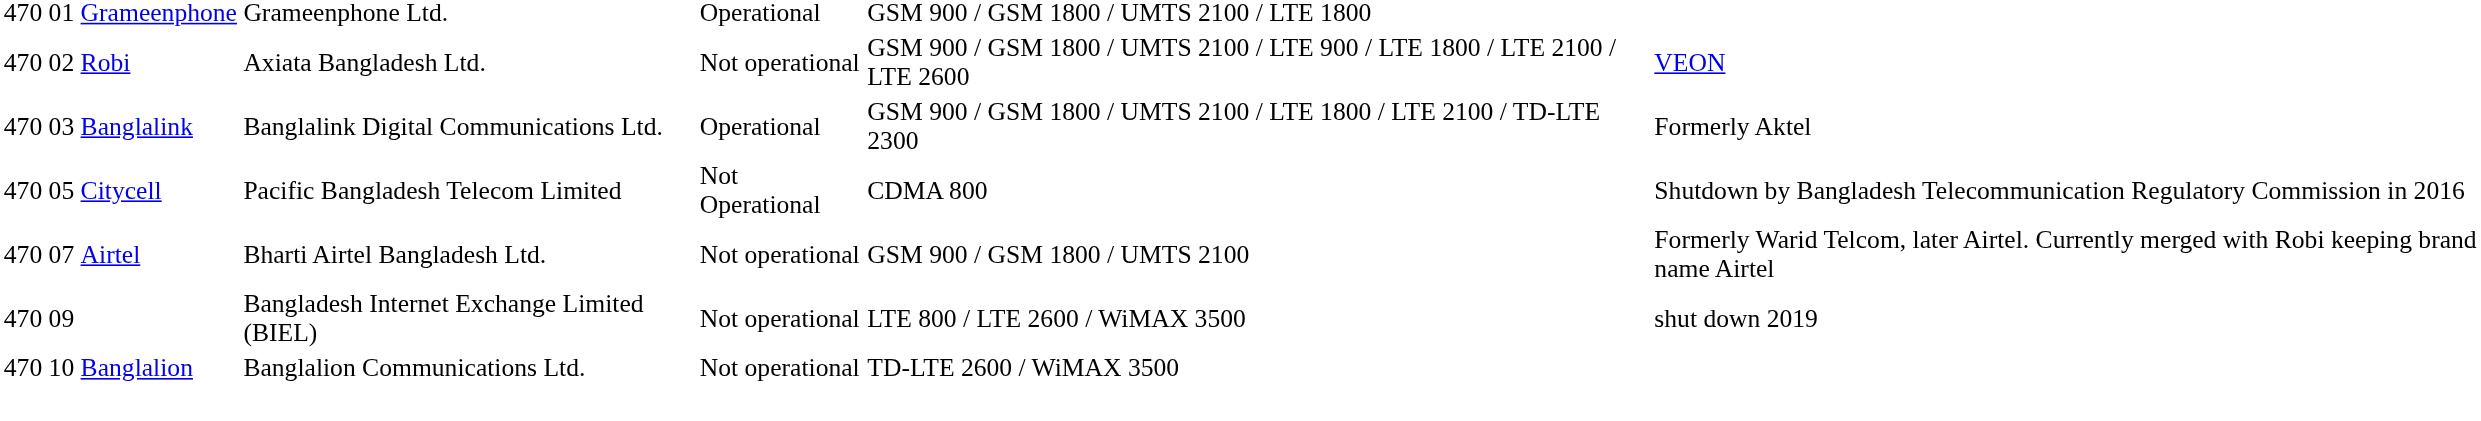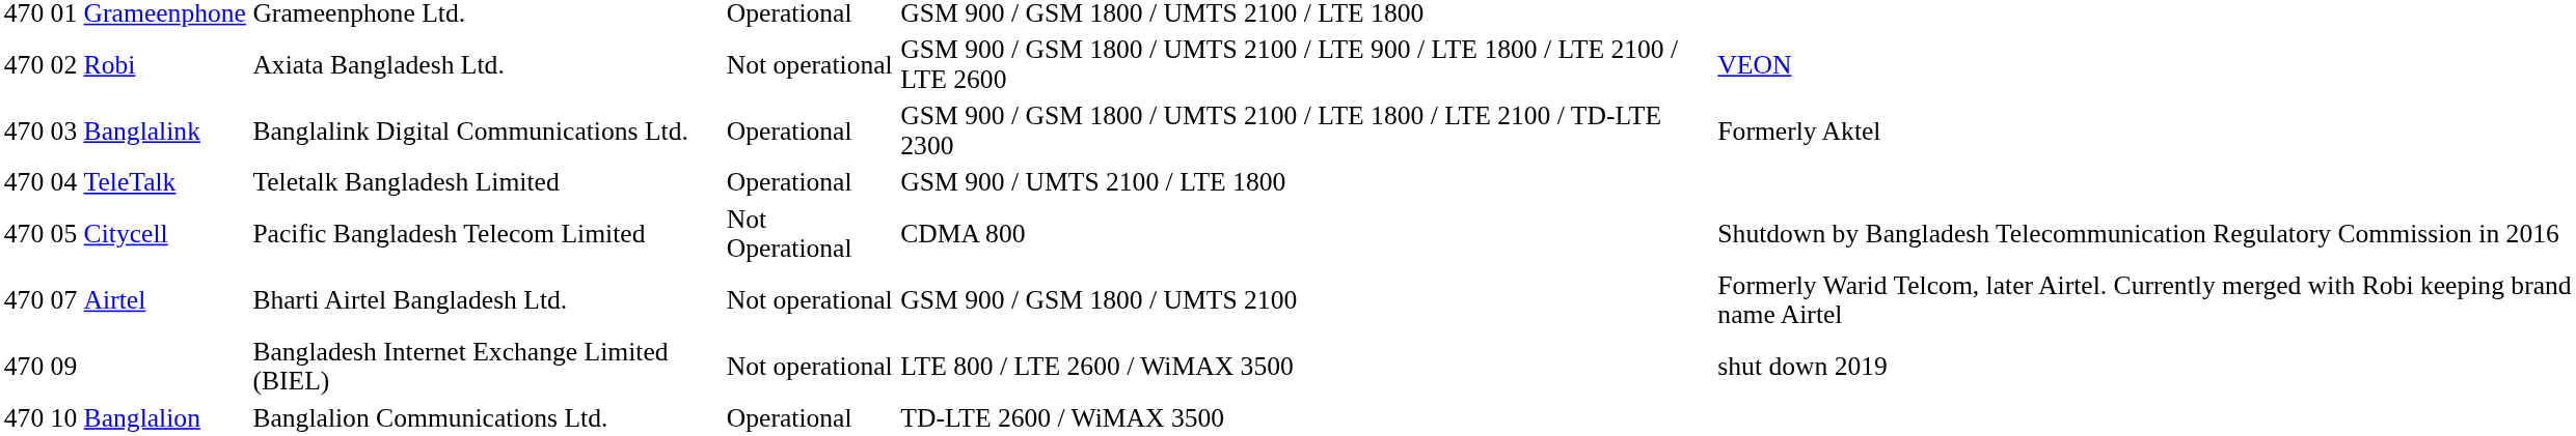+ row: 470 | 04 | TeleTalk | Teletalk Bangladesh Limited | Operational | GSM 900 / UMTS 2100 / LTE 1800
Banglalion | column 5: Not operational -> Operational
